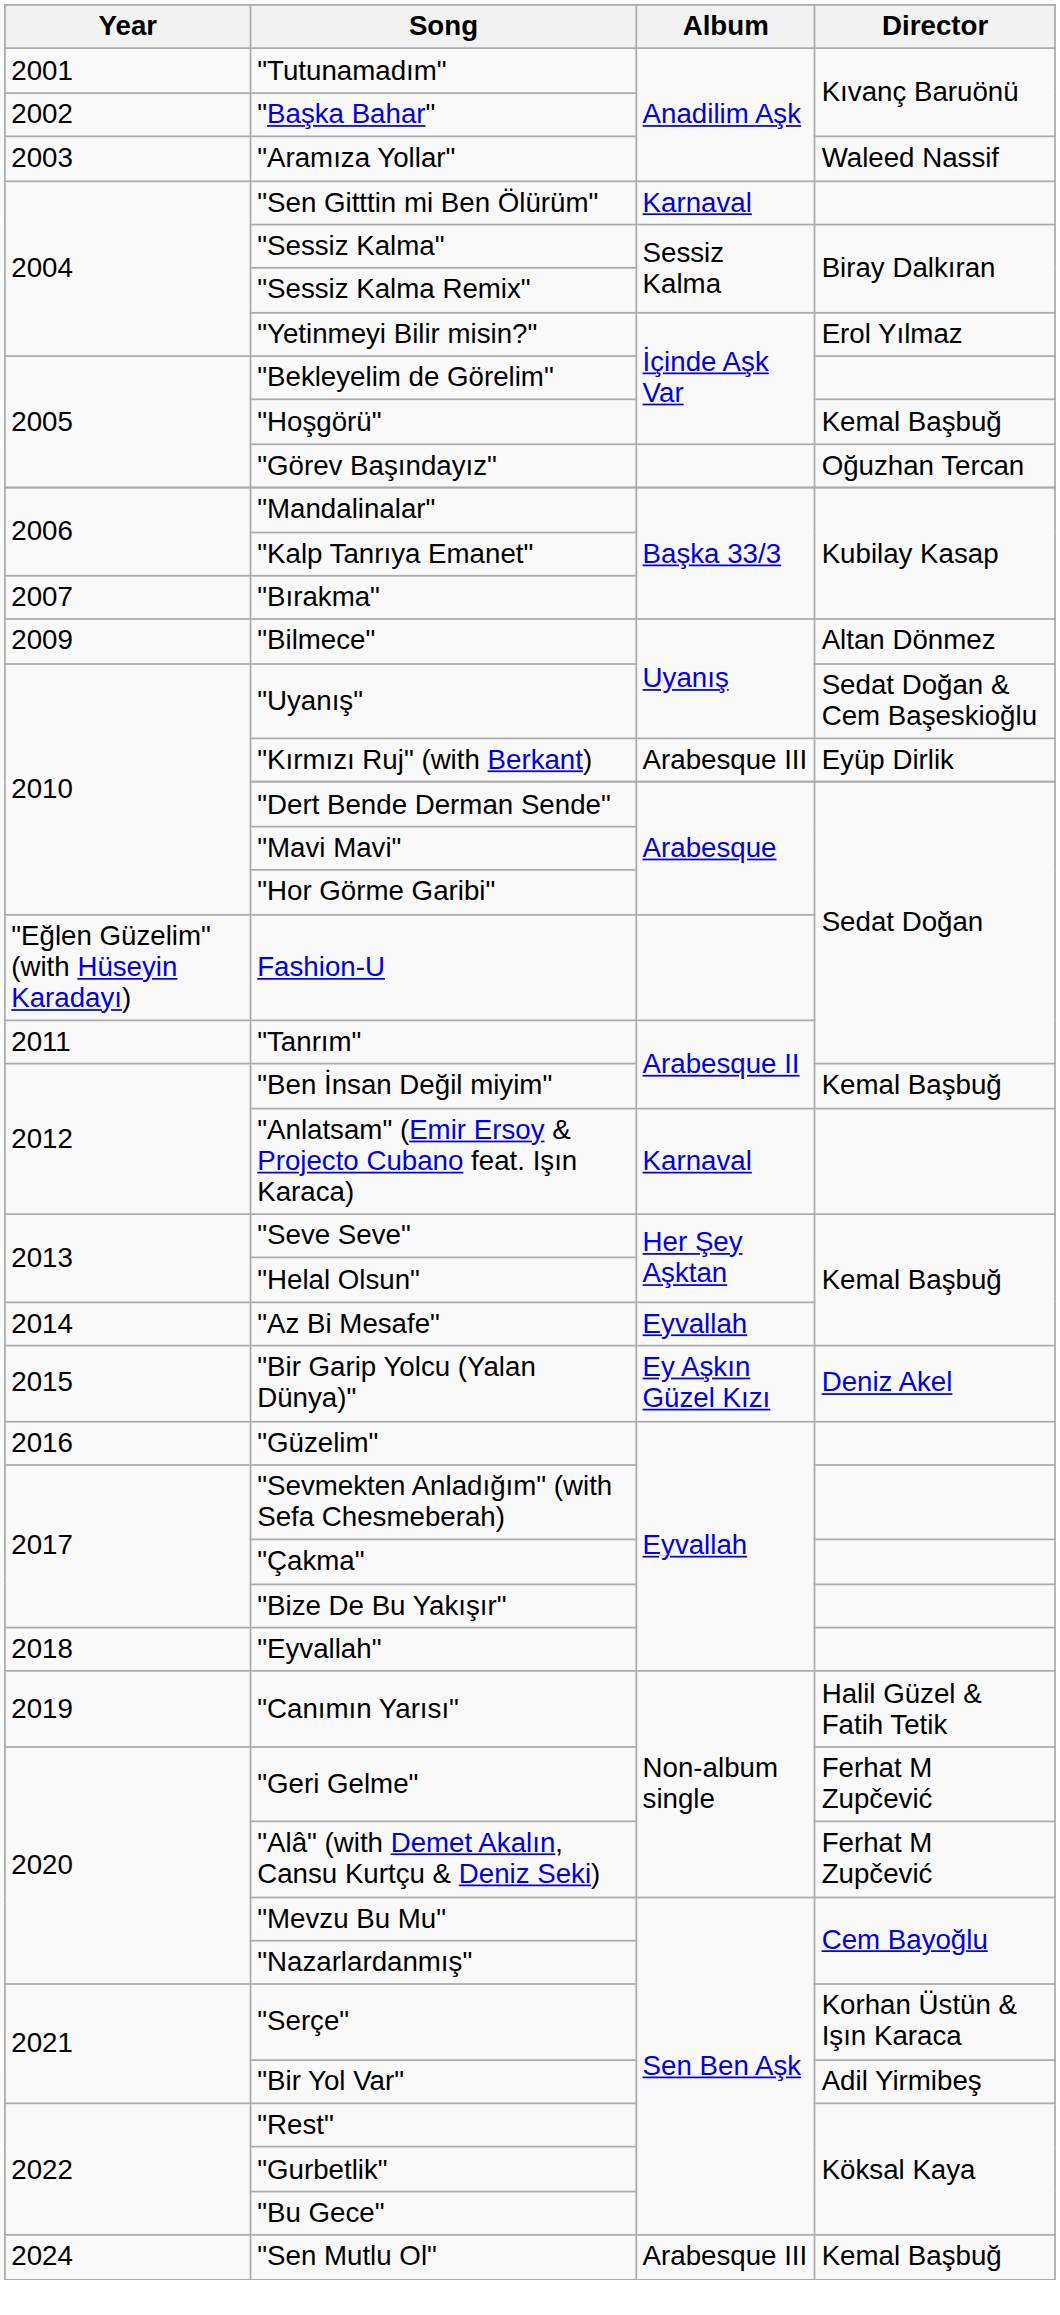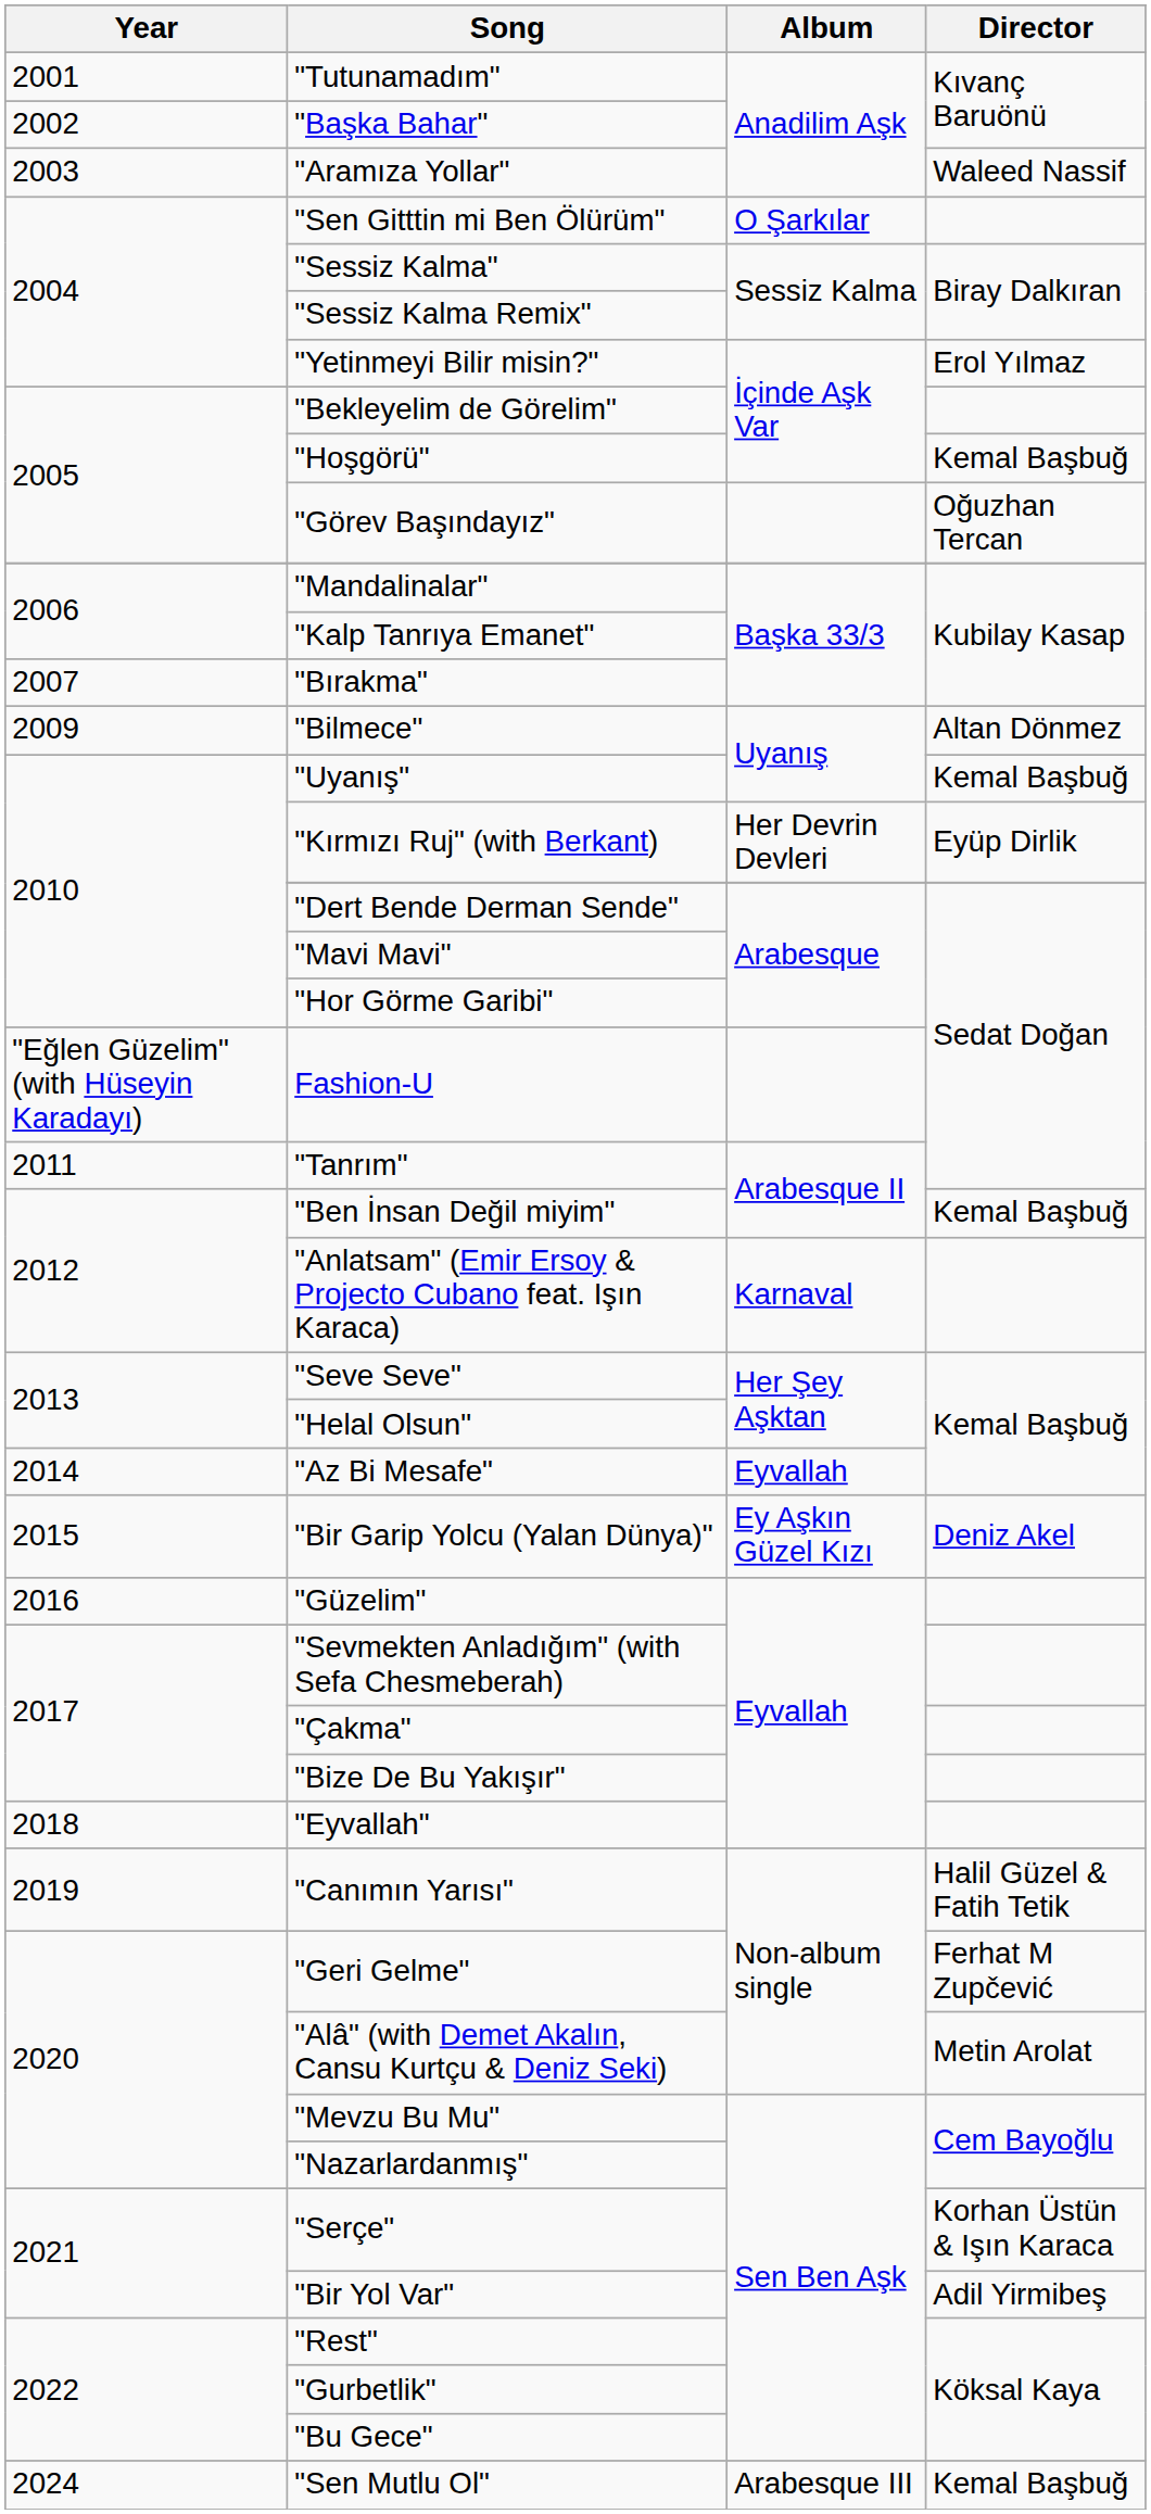"Sen Gitttin mi Ben Ölürüm" | Album: Karnaval -> O Şarkılar
"Uyanış" | Director: Sedat Doğan & Cem Başeskioğlu -> Kemal Başbuğ
"Kırmızı Ruj" (with Berkant) | Album: Arabesque III -> Her Devrin Devleri
"Alâ" (with Demet Akalın, Cansu Kurtçu & Deniz Seki) | Director: Ferhat M Zupčević -> Metin Arolat
